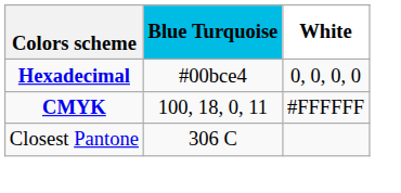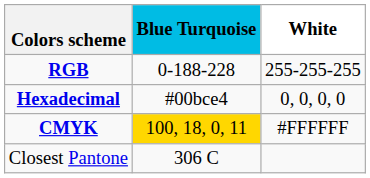+ row: RGB | 0-188-228 | 255-255-255
CMYK | Blue Turquoise: no background -> gold background
